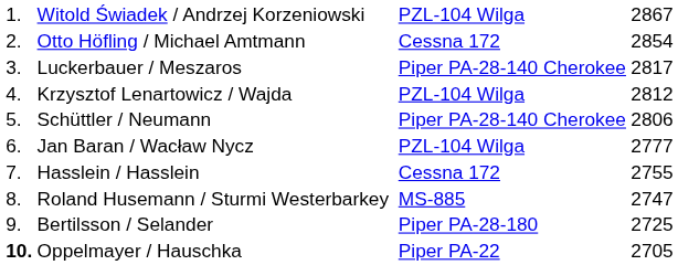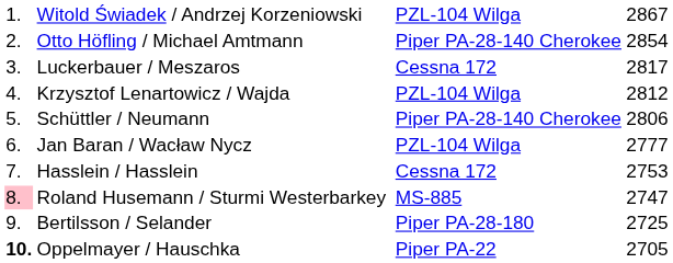Otto Höfling / Michael Amtmann | column 4: Cessna 172 -> Piper PA-28-140 Cherokee
Luckerbauer / Meszaros | column 4: Piper PA-28-140 Cherokee -> Cessna 172
Hasslein / Hasslein | column 5: 2755 -> 2753
Roland Husemann / Sturmi Westerbarkey | column 1: no background -> pink background
